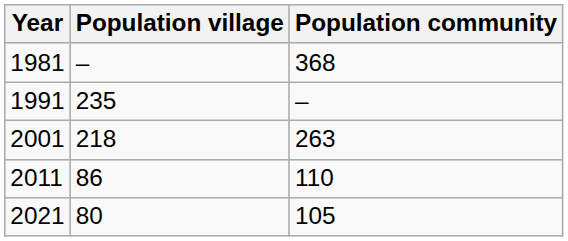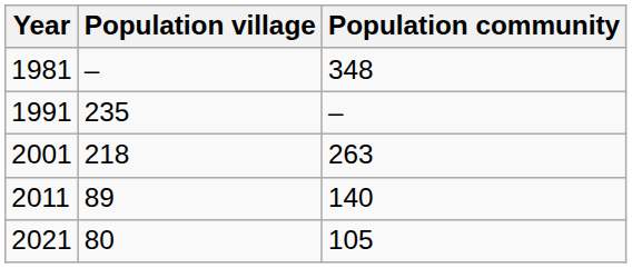1981 | Population community: 368 -> 348
2011 | Population village: 86 -> 89
2011 | Population community: 110 -> 140
